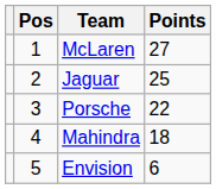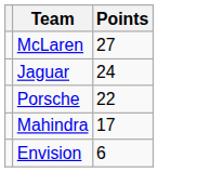- column: Pos | 1 | 2 | 3 | 4 | 5
Jaguar | Points: 25 -> 24
Mahindra | Points: 18 -> 17
